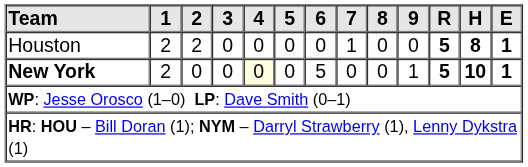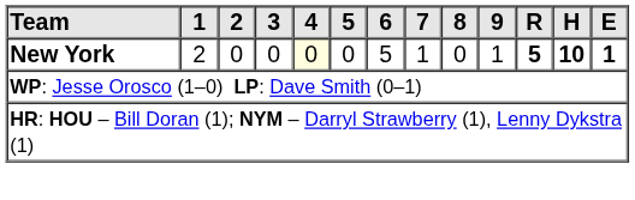- row: Houston | 2 | 2 | 0 | 0 | 0 | 0 | 1 | 0 | 0 | 5 | 8 | 1
New York | 7: 0 -> 1
